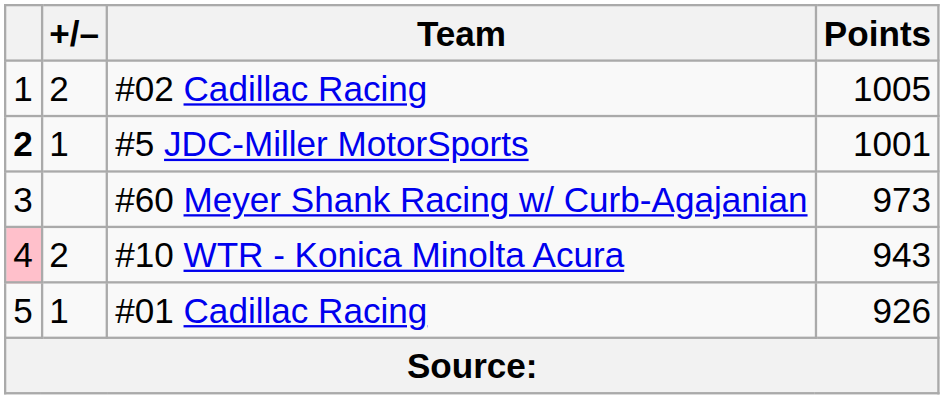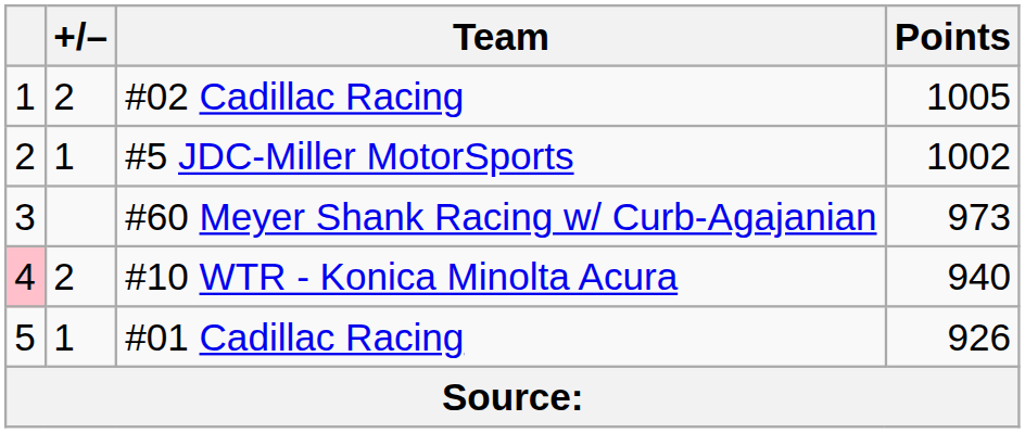#5 JDC-Miller MotorSports | column 1: bold -> normal
#5 JDC-Miller MotorSports | Points: 1001 -> 1002
#10 WTR - Konica Minolta Acura | Points: 943 -> 940
